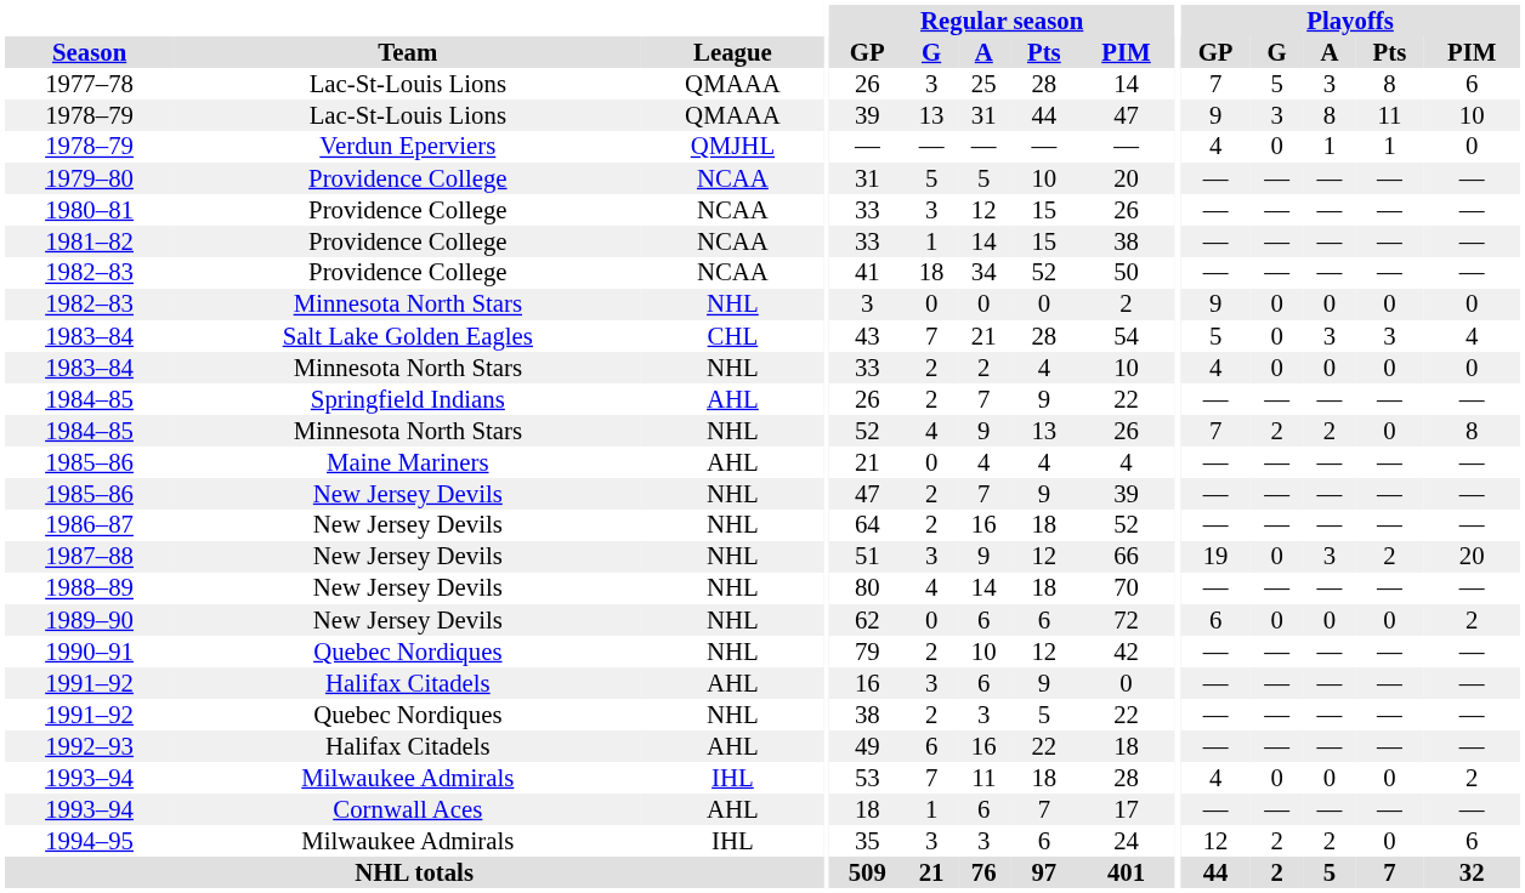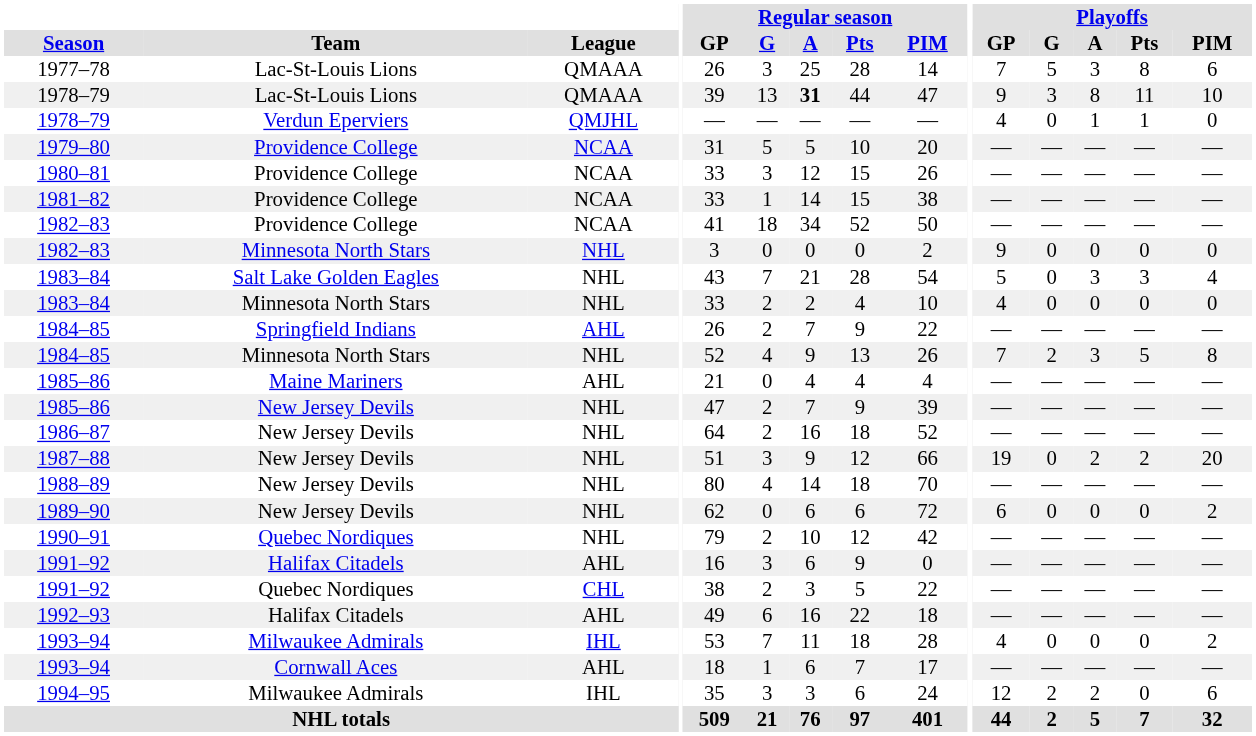1978–79 / Lac-St-Louis Lions | Regular season / A: normal -> bold
1983–84 / Salt Lake Golden Eagles | League: CHL -> NHL
1984–85 / Minnesota North Stars | Playoffs / A: 2 -> 3
1984–85 / Minnesota North Stars | Playoffs / Pts: 0 -> 5
1987–88 | Playoffs / A: 3 -> 2
1991–92 / Quebec Nordiques | League: NHL -> CHL
